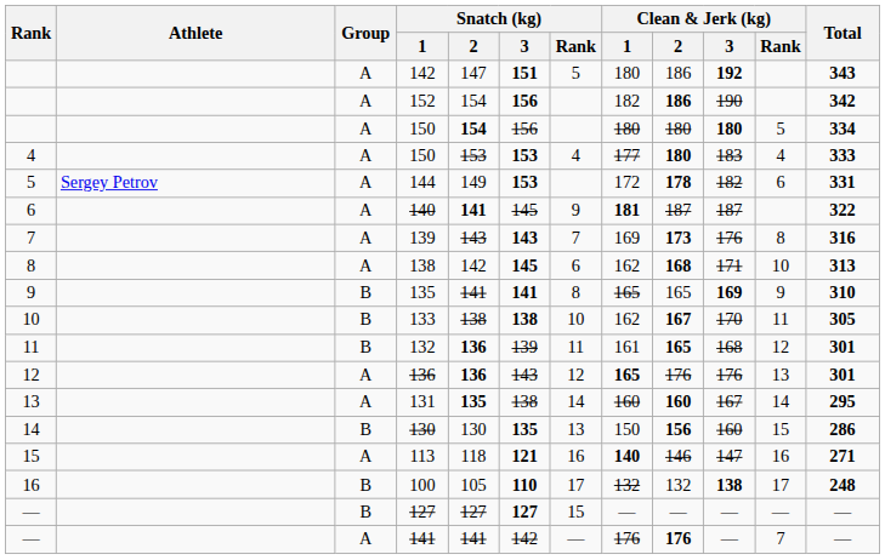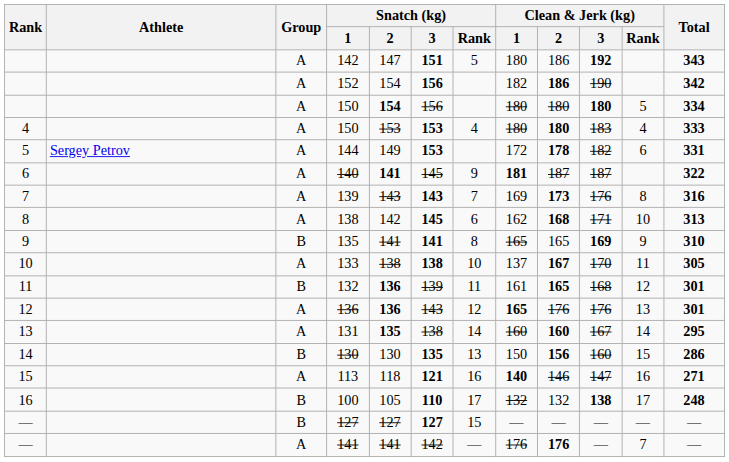4 / 150 | Clean & Jerk (kg) / 1: 177 -> 180
133 | Group: B -> A
133 | Clean & Jerk (kg) / 1: 162 -> 137
